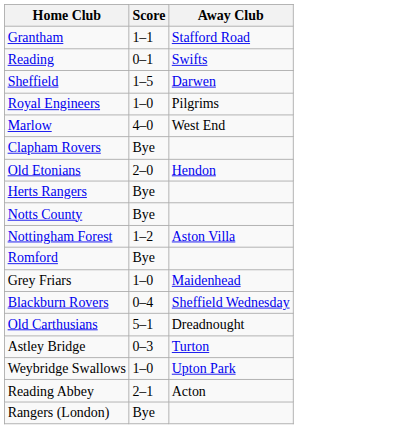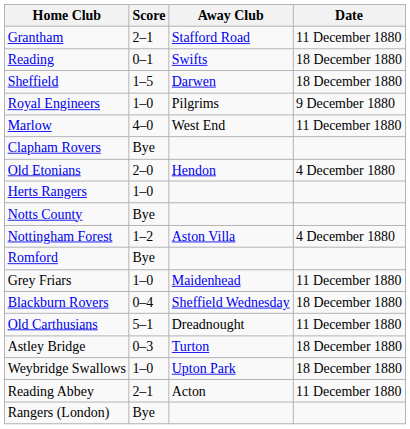+ column: Date | 11 December 1880 | 18 December 1880 | 18 December 1880 | 9 December 1880 | 11 December 1880 | 4 December 1880 | 4 December 1880 | 11 December 1880 | 18 December 1880 | 11 December 1880 | 18 December 1880 | 18 December 1880 | 11 December 1880
Grantham | Score: 1–1 -> 2–1
Herts Rangers | Score: Bye -> 1–0
